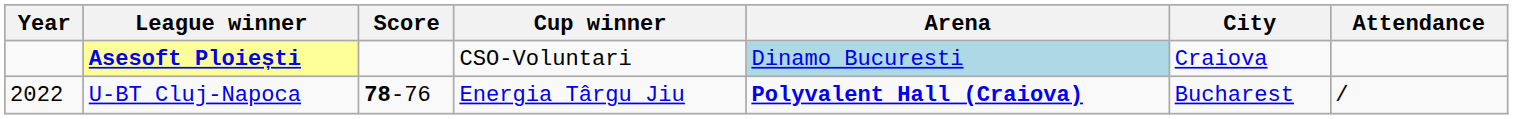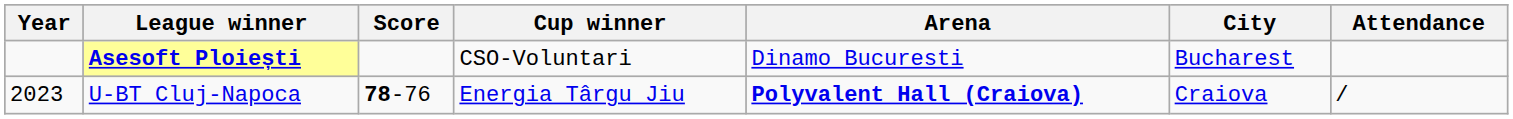Asesoft Ploiești | Arena: lightblue background -> no background
Asesoft Ploiești | City: Craiova -> Bucharest
U-BT Cluj-Napoca | Year: 2022 -> 2023
U-BT Cluj-Napoca | City: Bucharest -> Craiova
